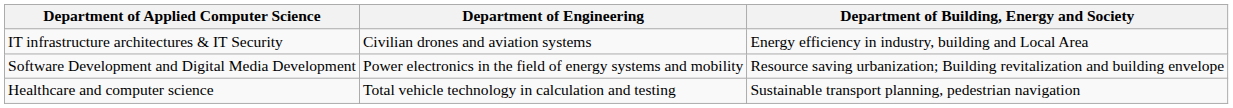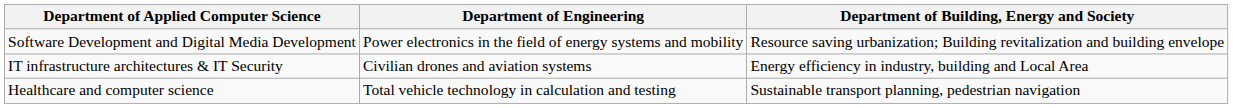rows swapped: Software Development and Digital Media Development <-> IT infrastructure architectures & IT Security
